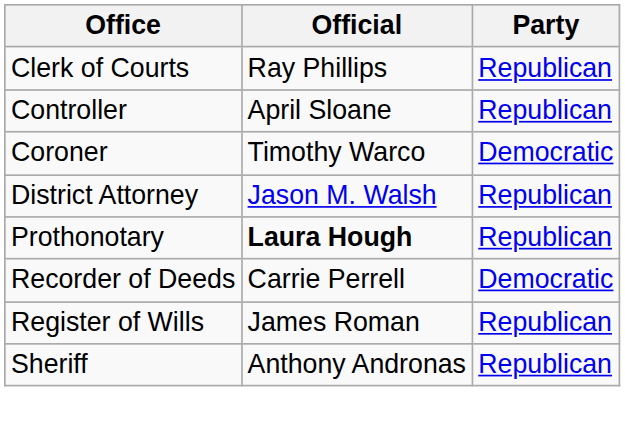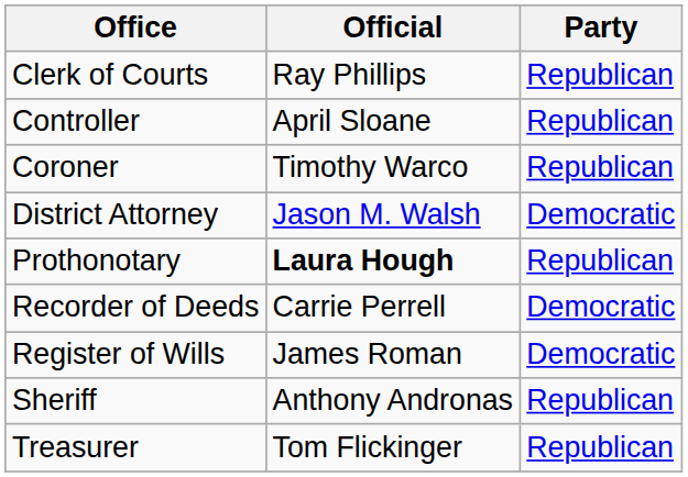Coroner | Party: Democratic -> Republican
District Attorney | Party: Republican -> Democratic
Register of Wills | Party: Republican -> Democratic
+ row: Treasurer | Tom Flickinger | Republican
